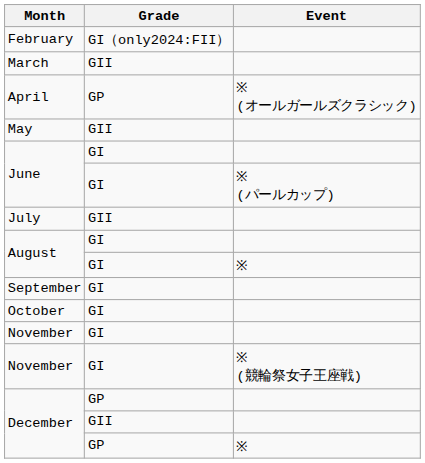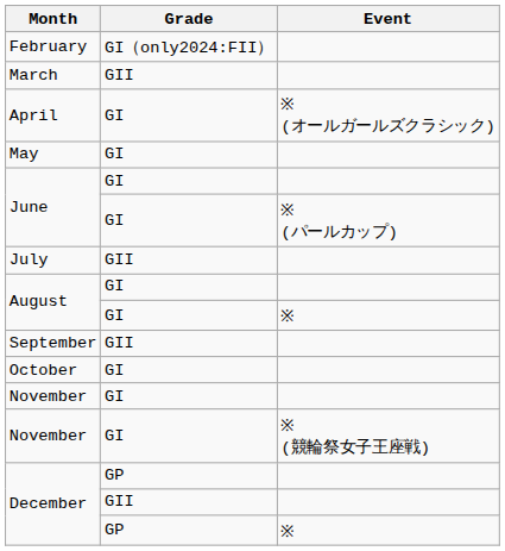April | Grade: GP -> GI
May | Grade: GII -> GI
September | Grade: GI -> GII
